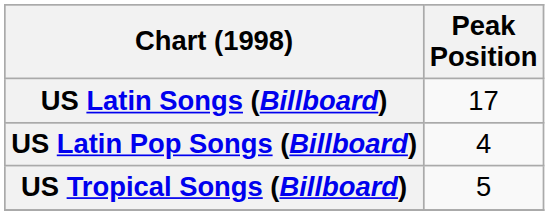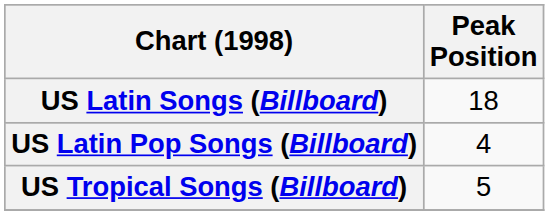US Latin Songs (Billboard) | Peak Position: 17 -> 18
